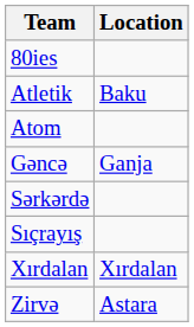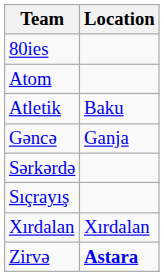rows swapped: Atletik <-> Atom
Zirvə | Location: normal -> bold
